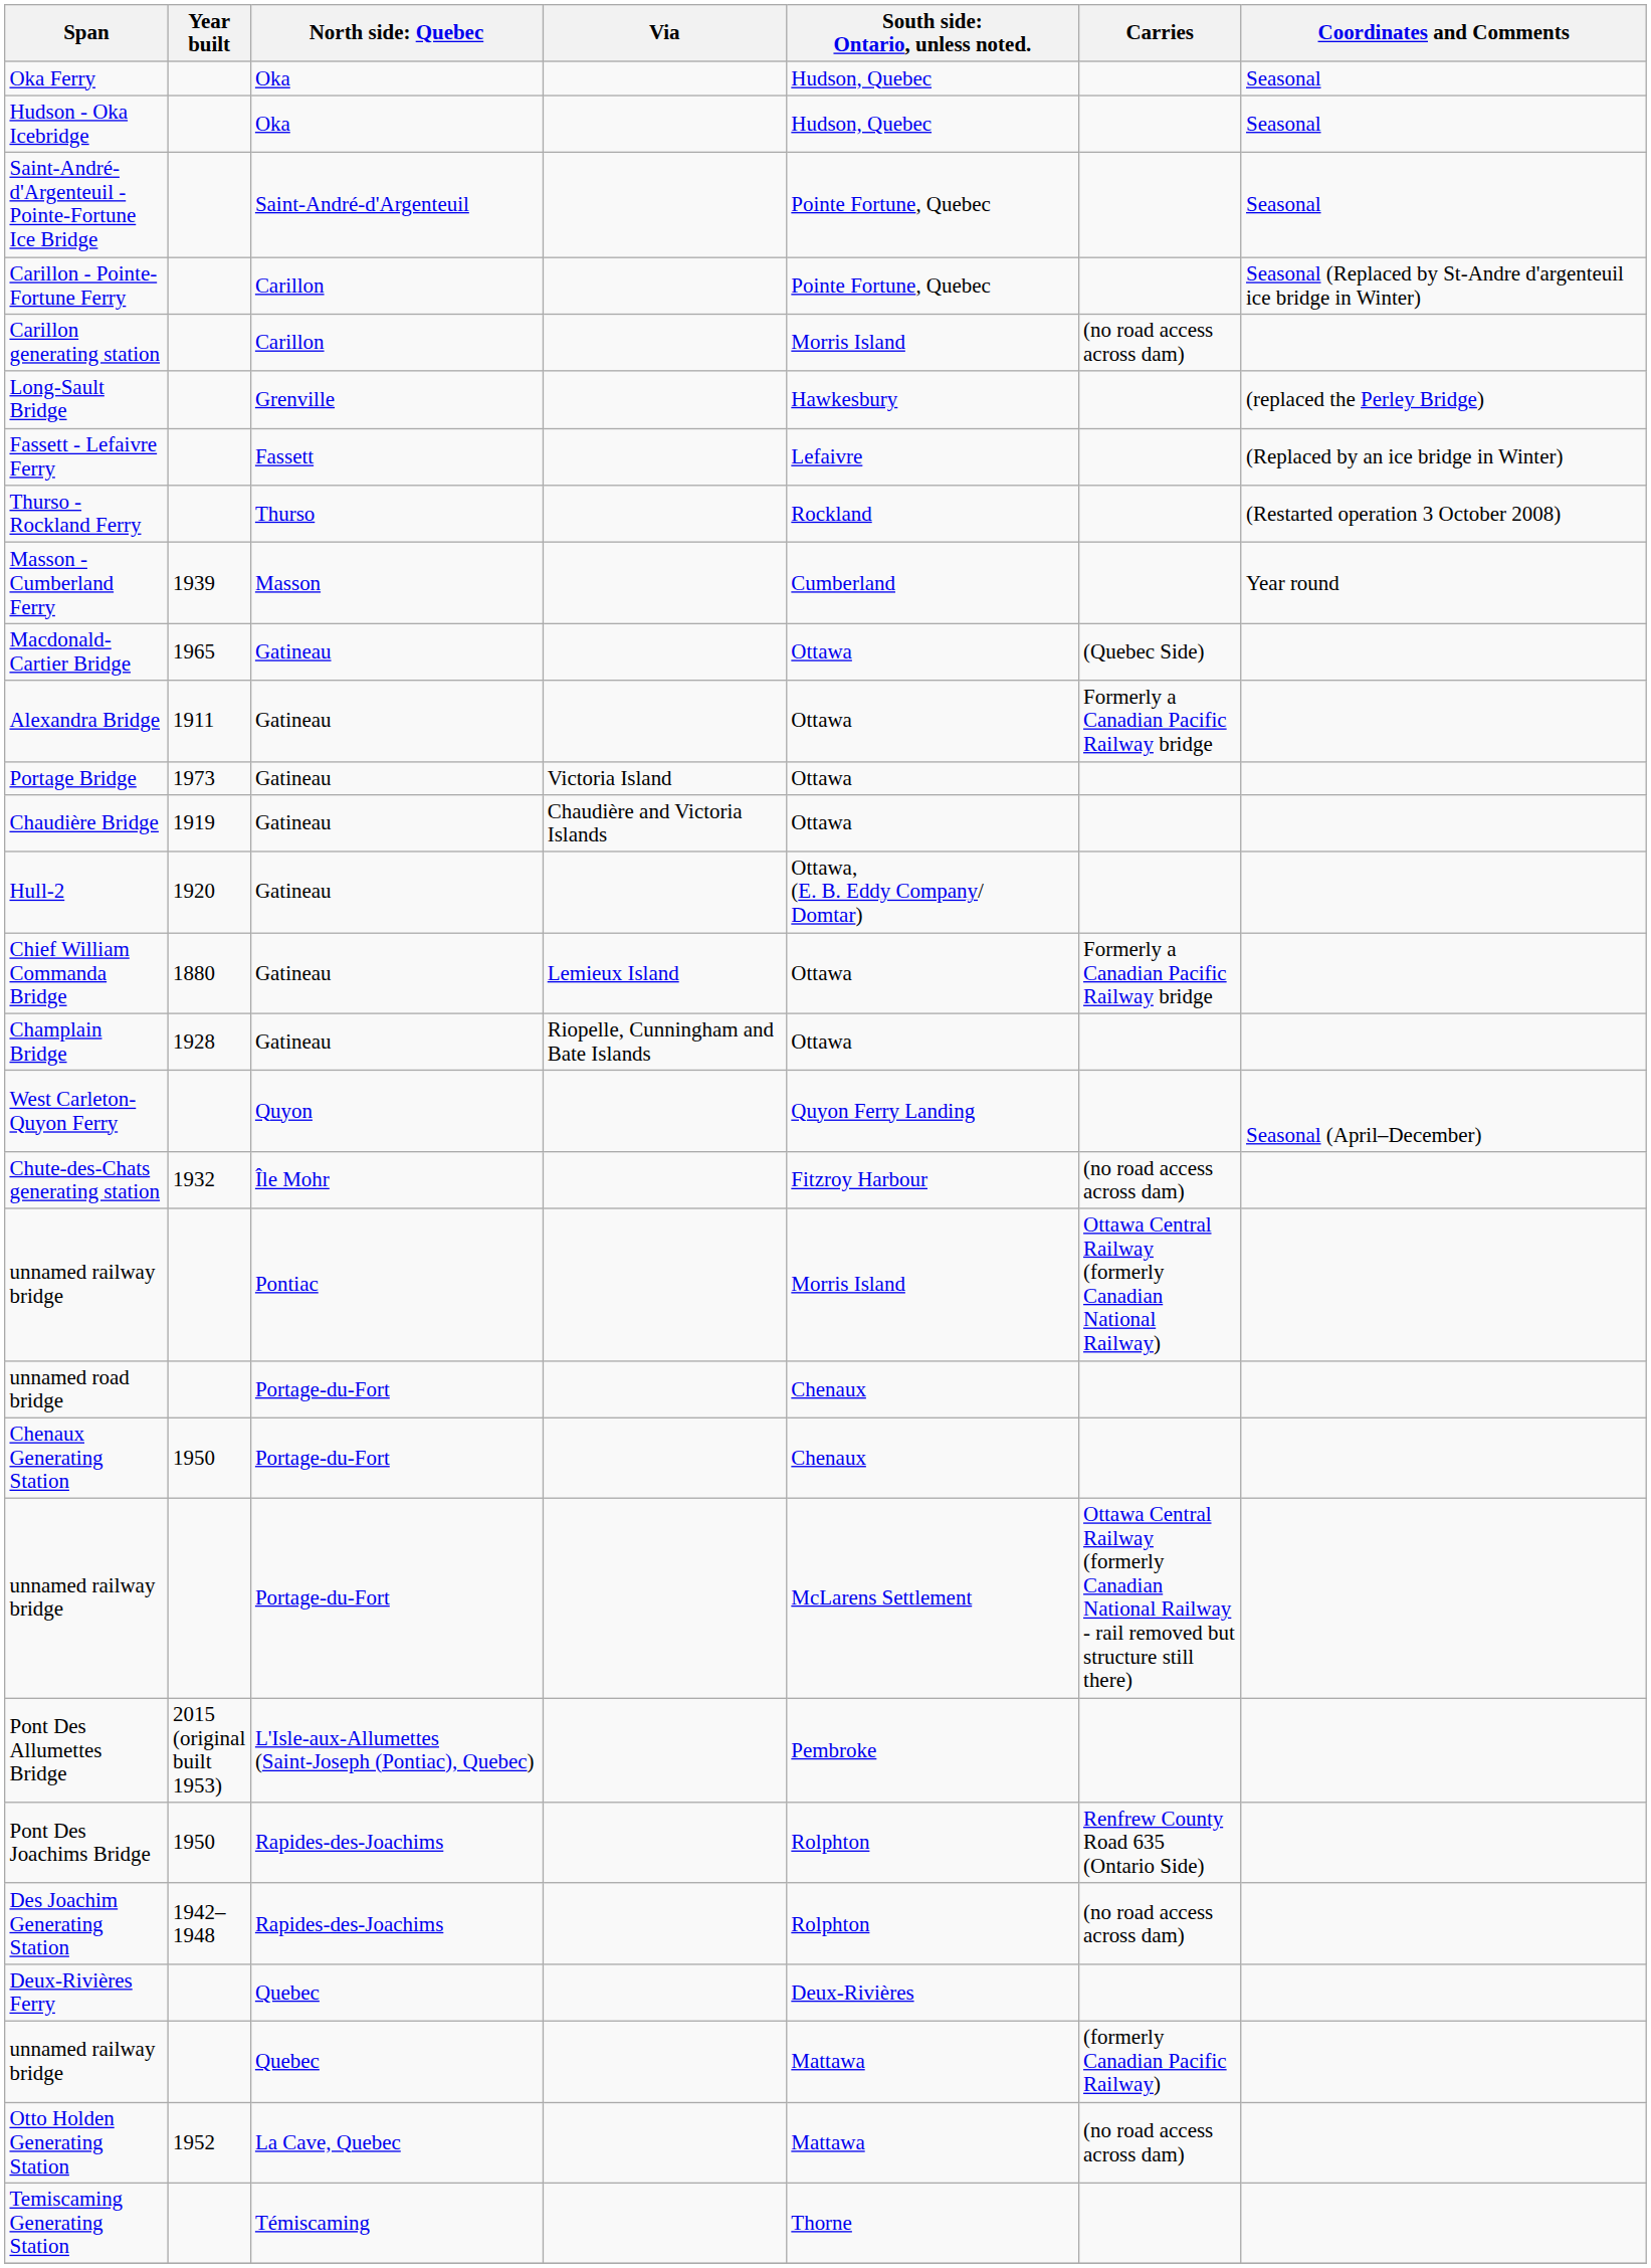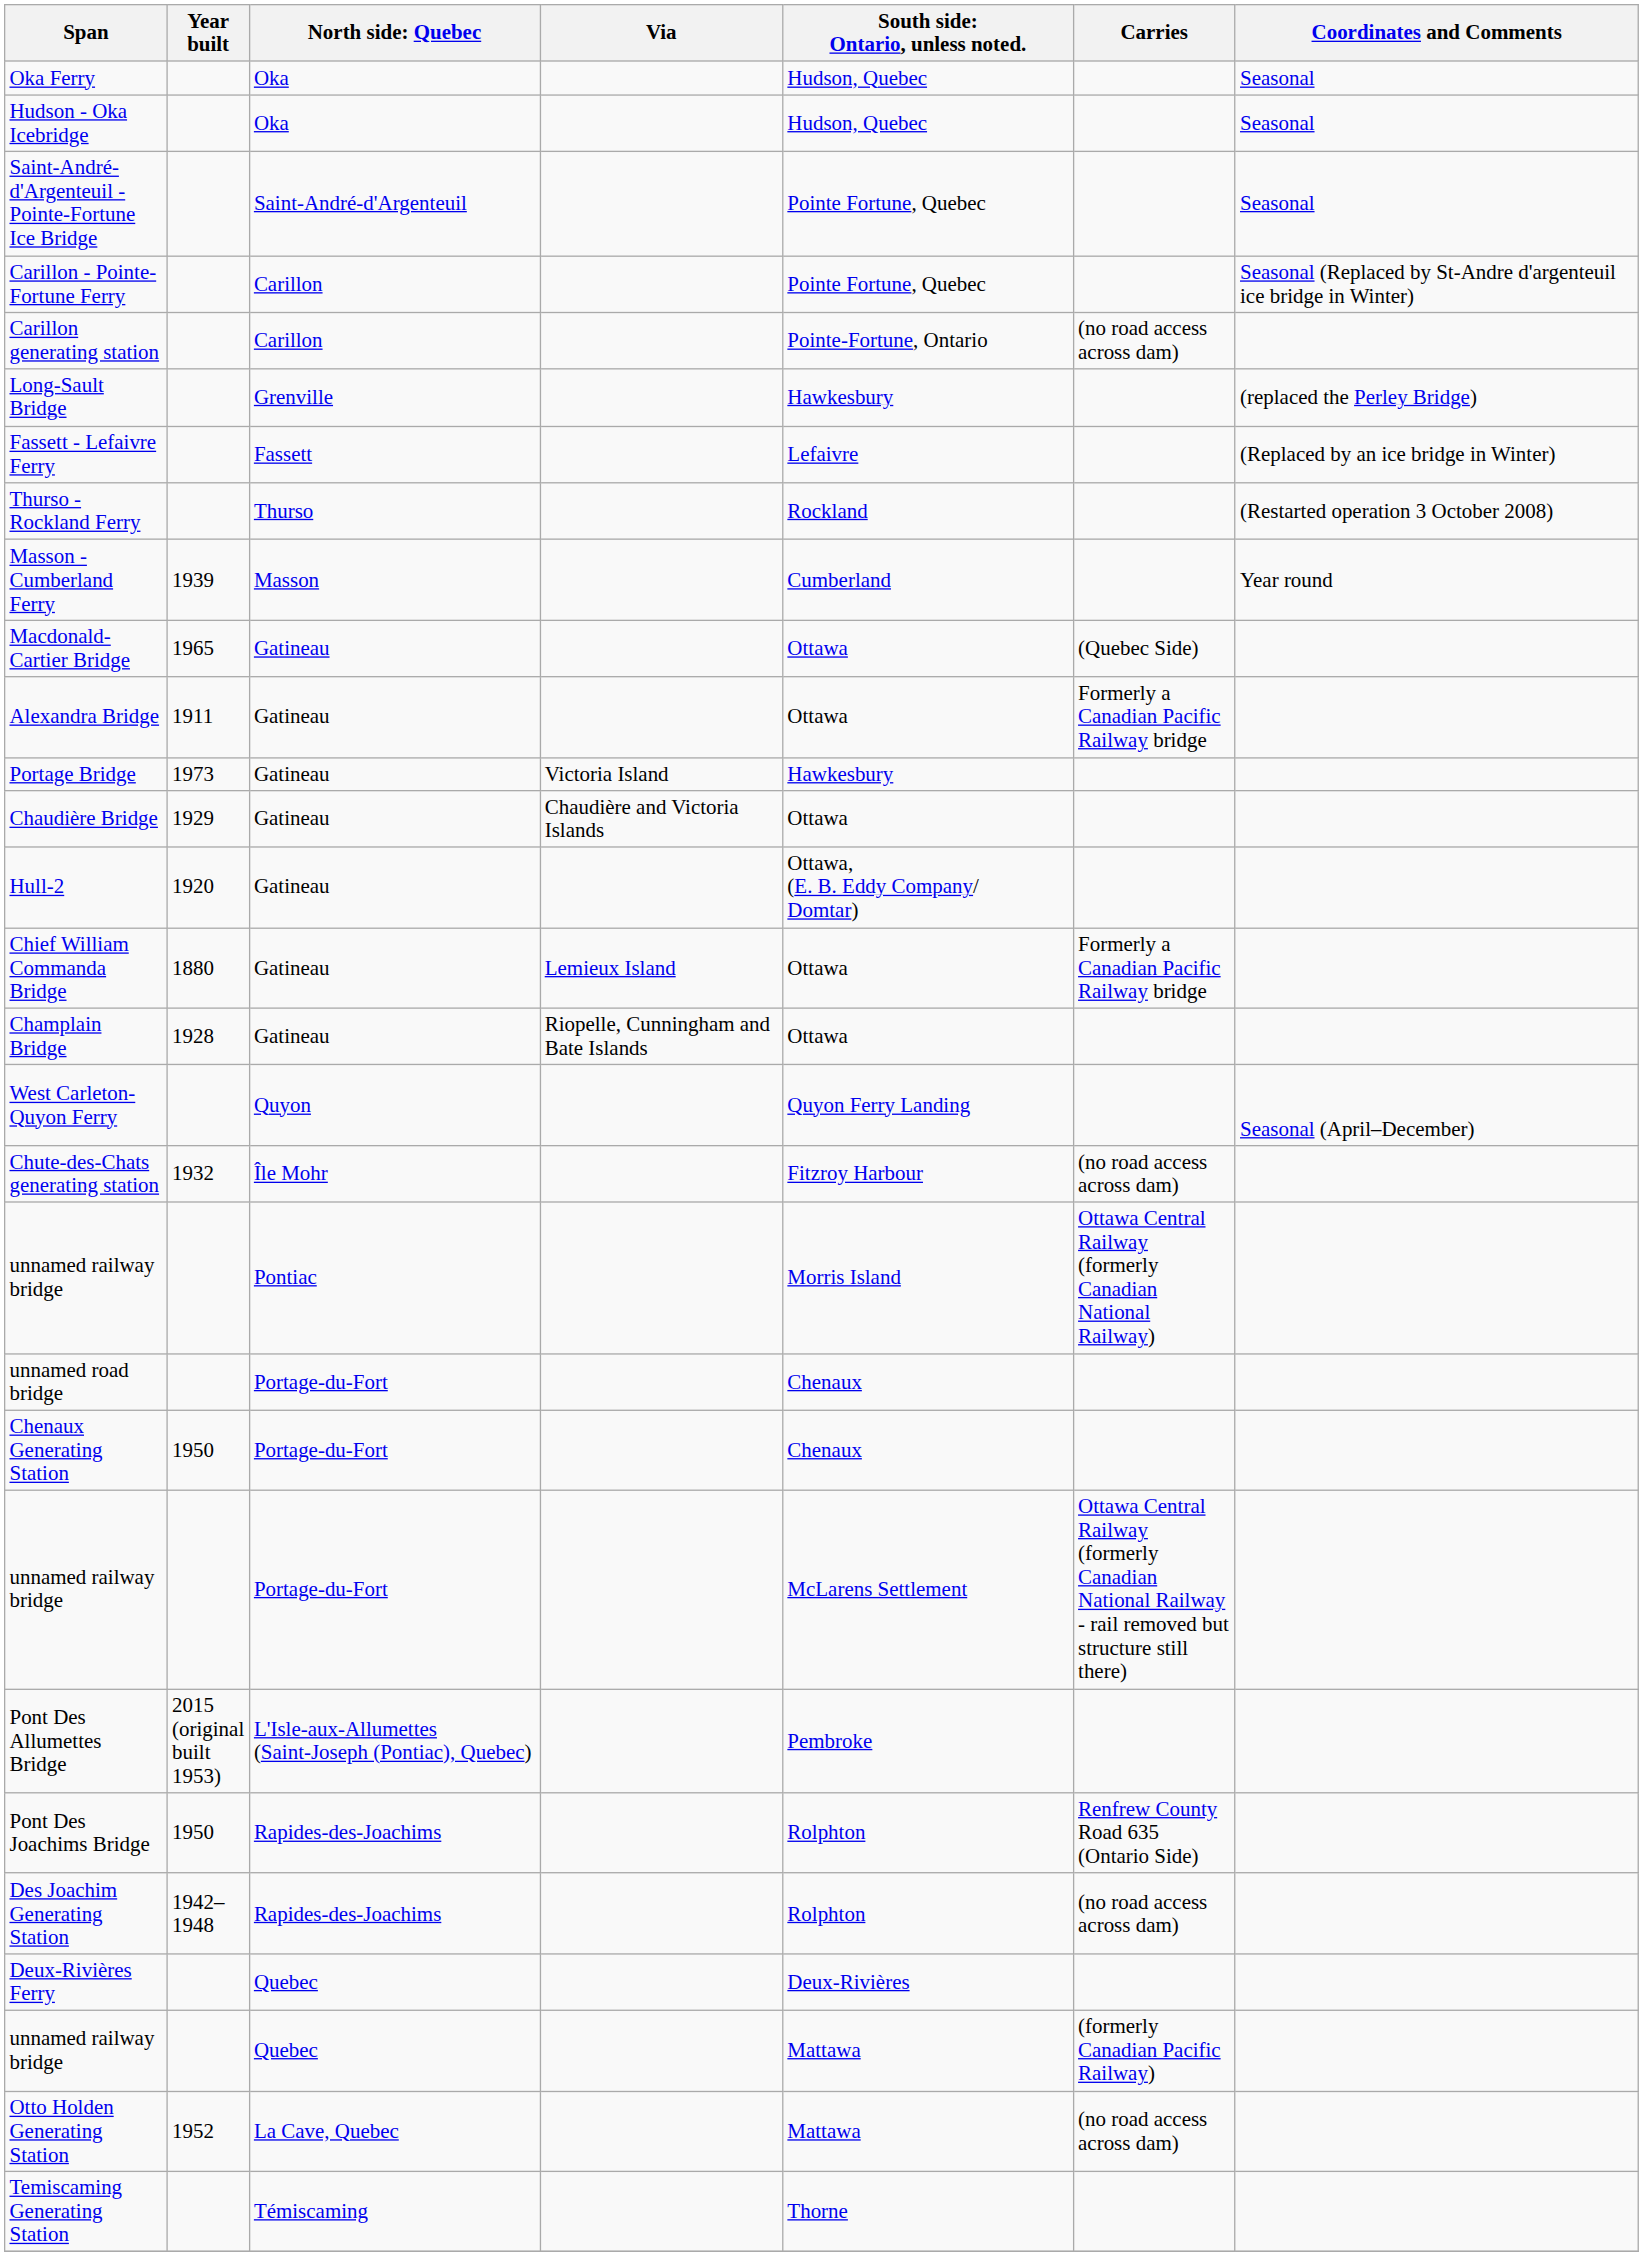Carillon generating station | column 5: Morris Island -> Pointe-Fortune, Ontario
Portage Bridge | column 5: Ottawa -> Hawkesbury
Chaudière Bridge | Year built: 1919 -> 1929
